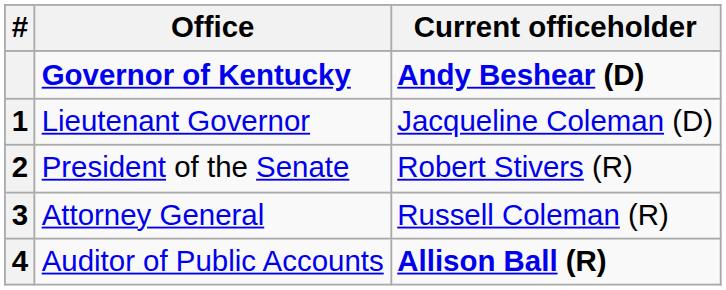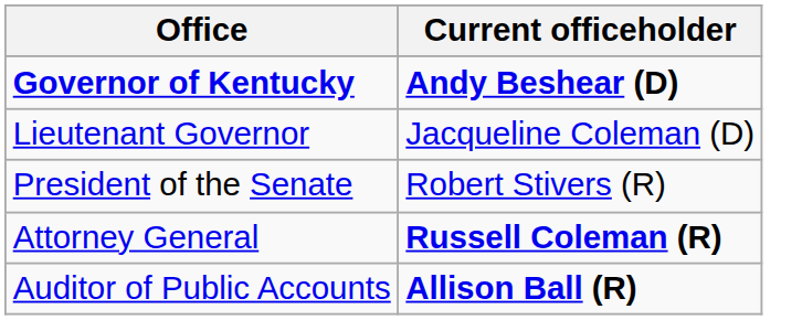- column: # | 1 | 2 | 3 | 4
Attorney General | Current officeholder: normal -> bold
